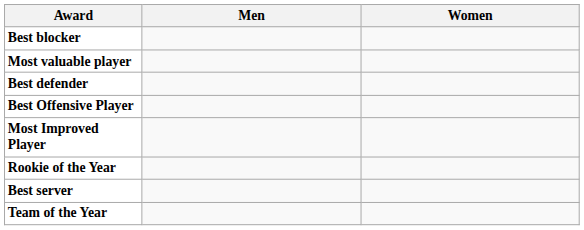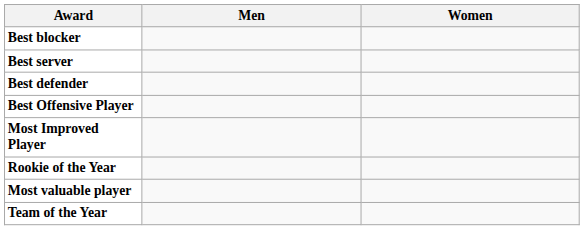rows swapped: Best server <-> Most valuable player
